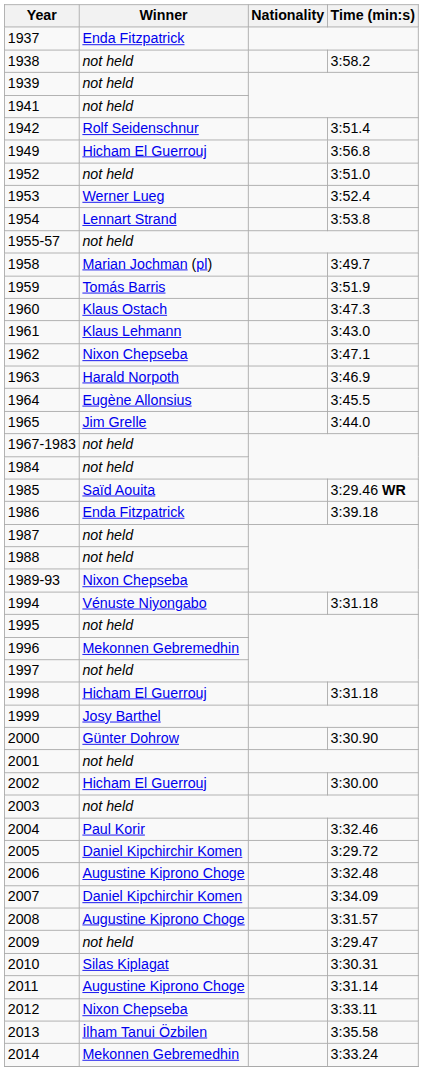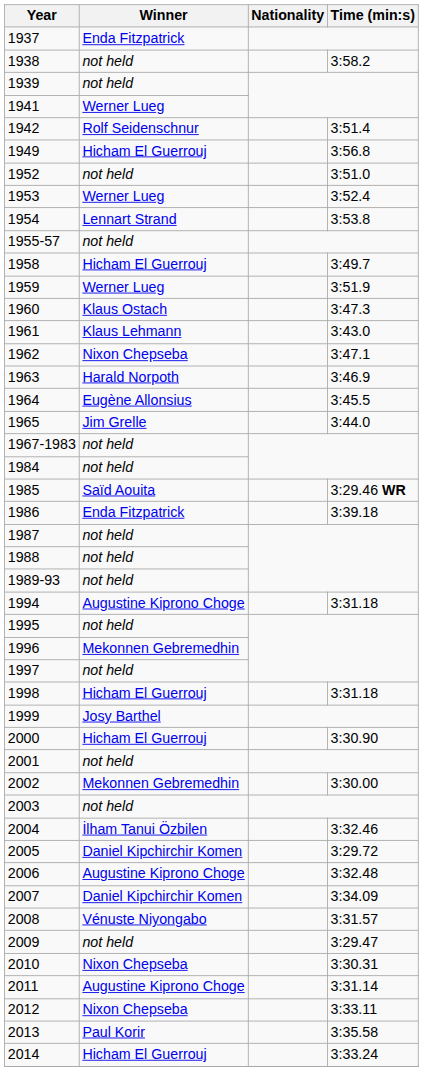1941 | Winner: not held -> Werner Lueg
1958 | Winner: Marian Jochman (pl) -> Hicham El Guerrouj
1959 | Winner: Tomás Barris -> Werner Lueg
1989-93 | Winner: Nixon Chepseba -> not held
1994 | Winner: Vénuste Niyongabo -> Augustine Kiprono Choge
2000 | Winner: Günter Dohrow -> Hicham El Guerrouj
2002 | Winner: Hicham El Guerrouj -> Mekonnen Gebremedhin
2004 | Winner: Paul Korir -> İlham Tanui Özbilen
2008 | Winner: Augustine Kiprono Choge -> Vénuste Niyongabo
2010 | Winner: Silas Kiplagat -> Nixon Chepseba
2013 | Winner: İlham Tanui Özbilen -> Paul Korir
2014 | Winner: Mekonnen Gebremedhin -> Hicham El Guerrouj
